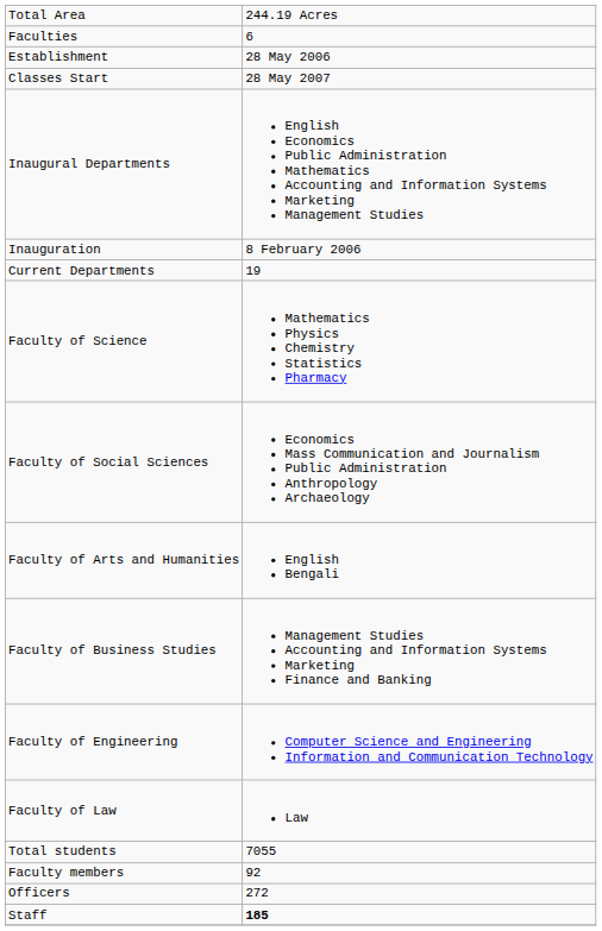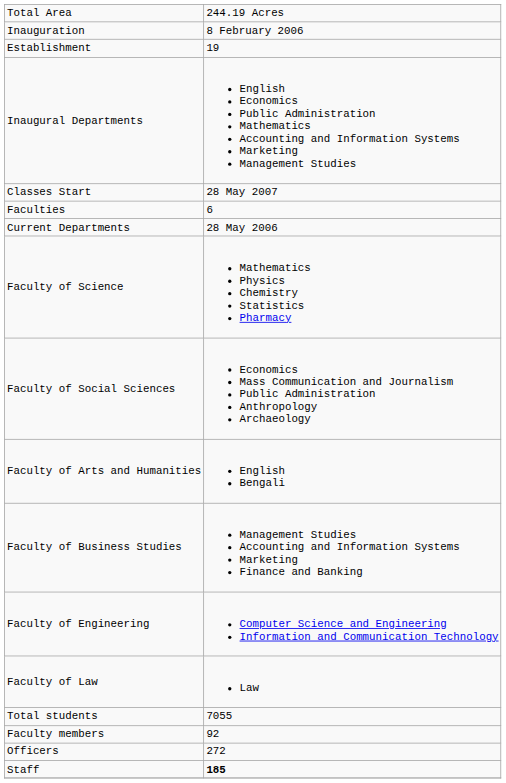rows swapped: Inauguration <-> Faculties
Establishment | column 2: 28 May 2006 -> 19
rows swapped: Classes Start <-> Inaugural Departments
Current Departments | column 2: 19 -> 28 May 2006
